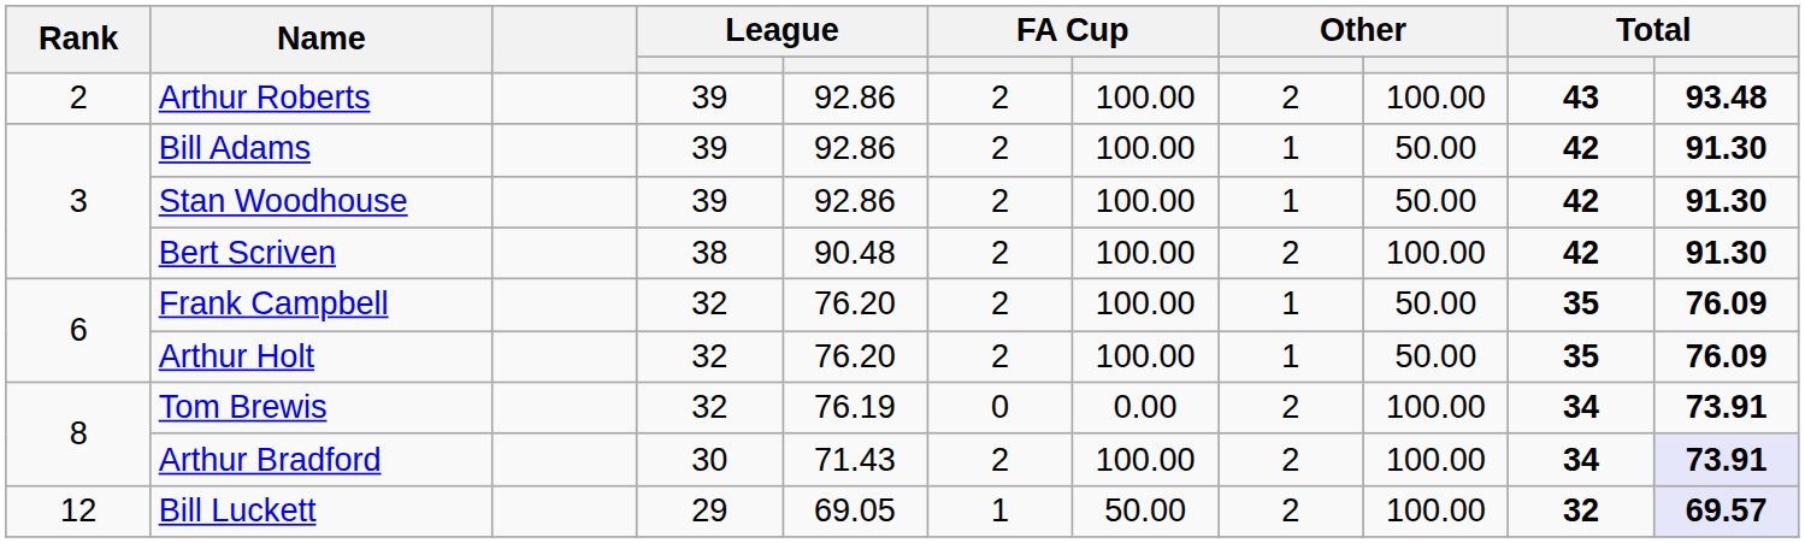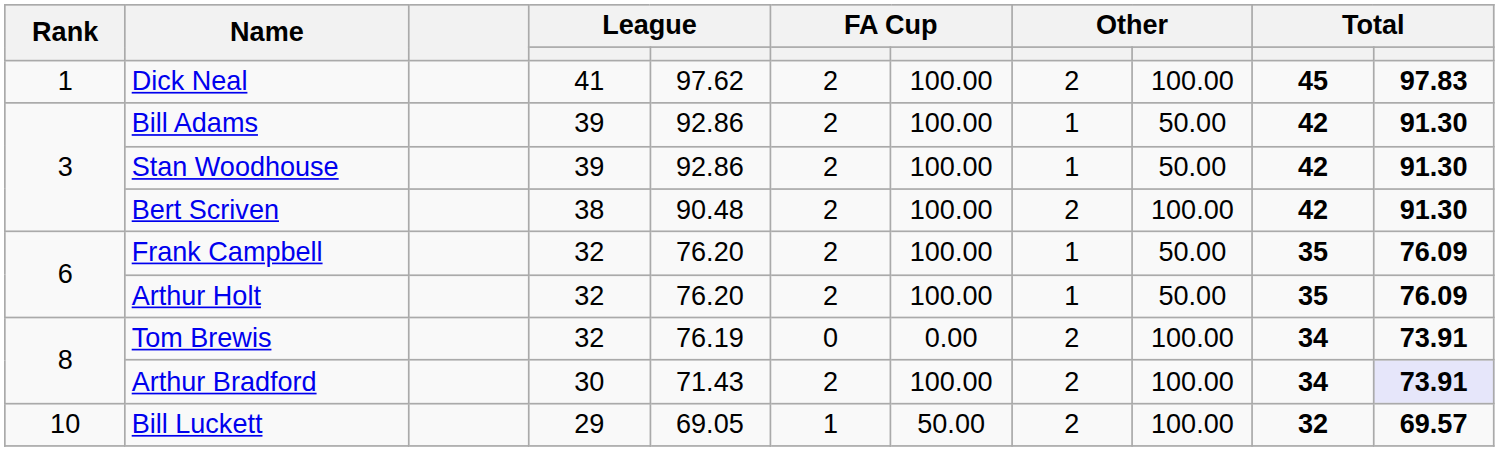+ row: 1 | Dick Neal | 41 | 97.62 | 2 | 100.00 | 2 | 100.00 | 45 | 97.83
- row: 2 | Arthur Roberts | 39 | 92.86 | 2 | 100.00 | 2 | 100.00 | 43 | 93.48
Bill Luckett | Rank: 12 -> 10
Bill Luckett | column 11: lavender background -> no background
